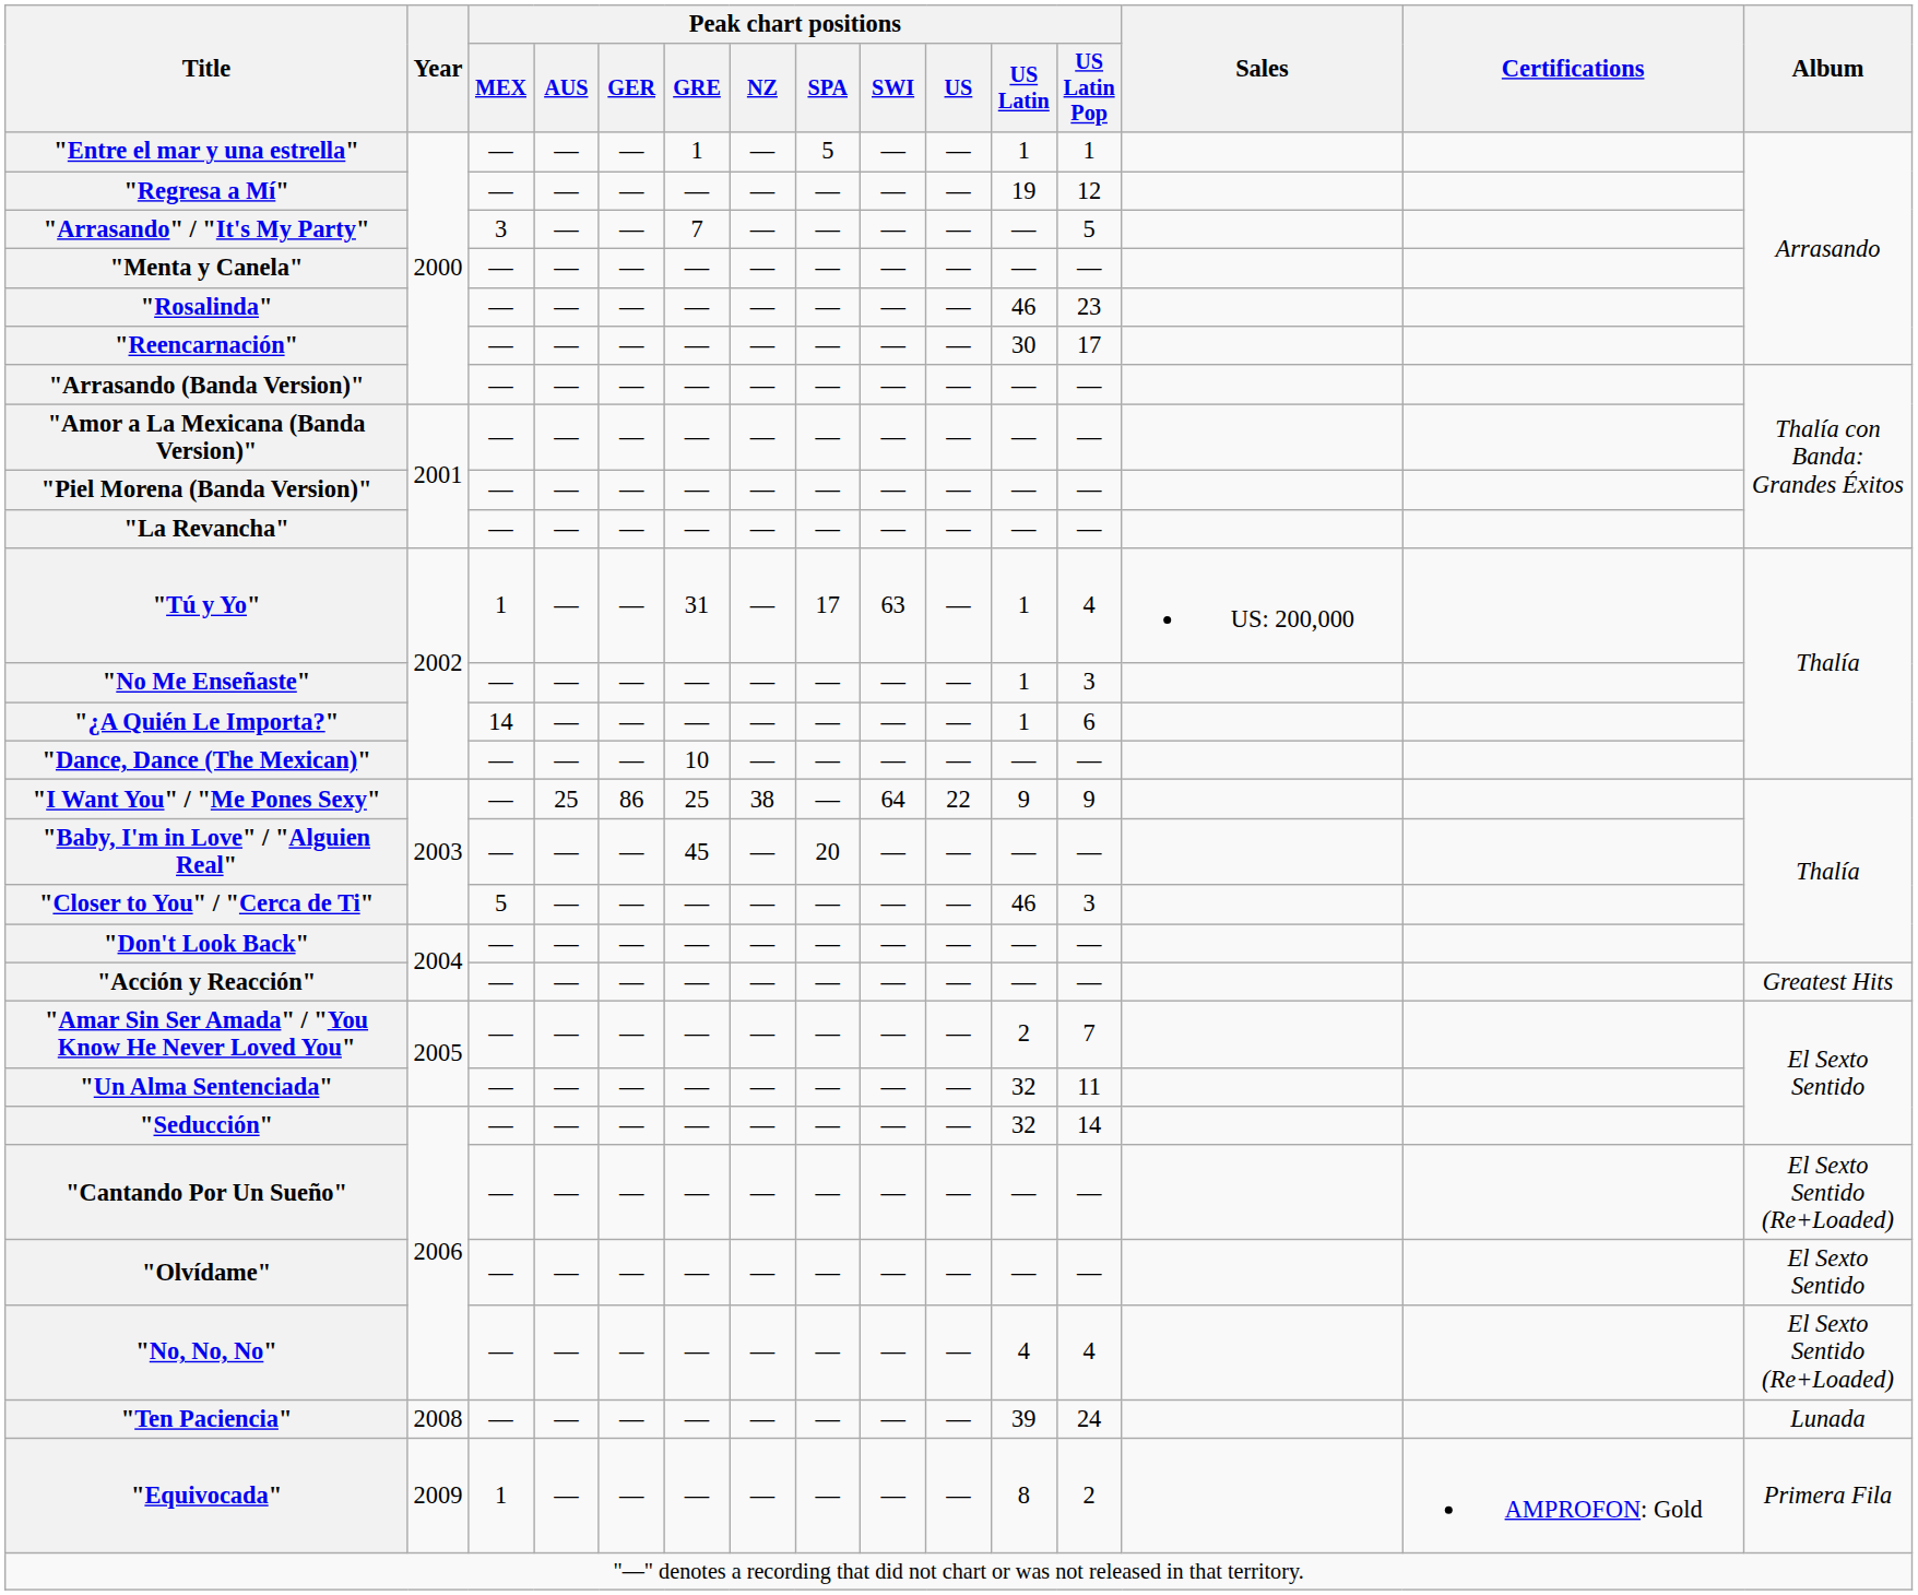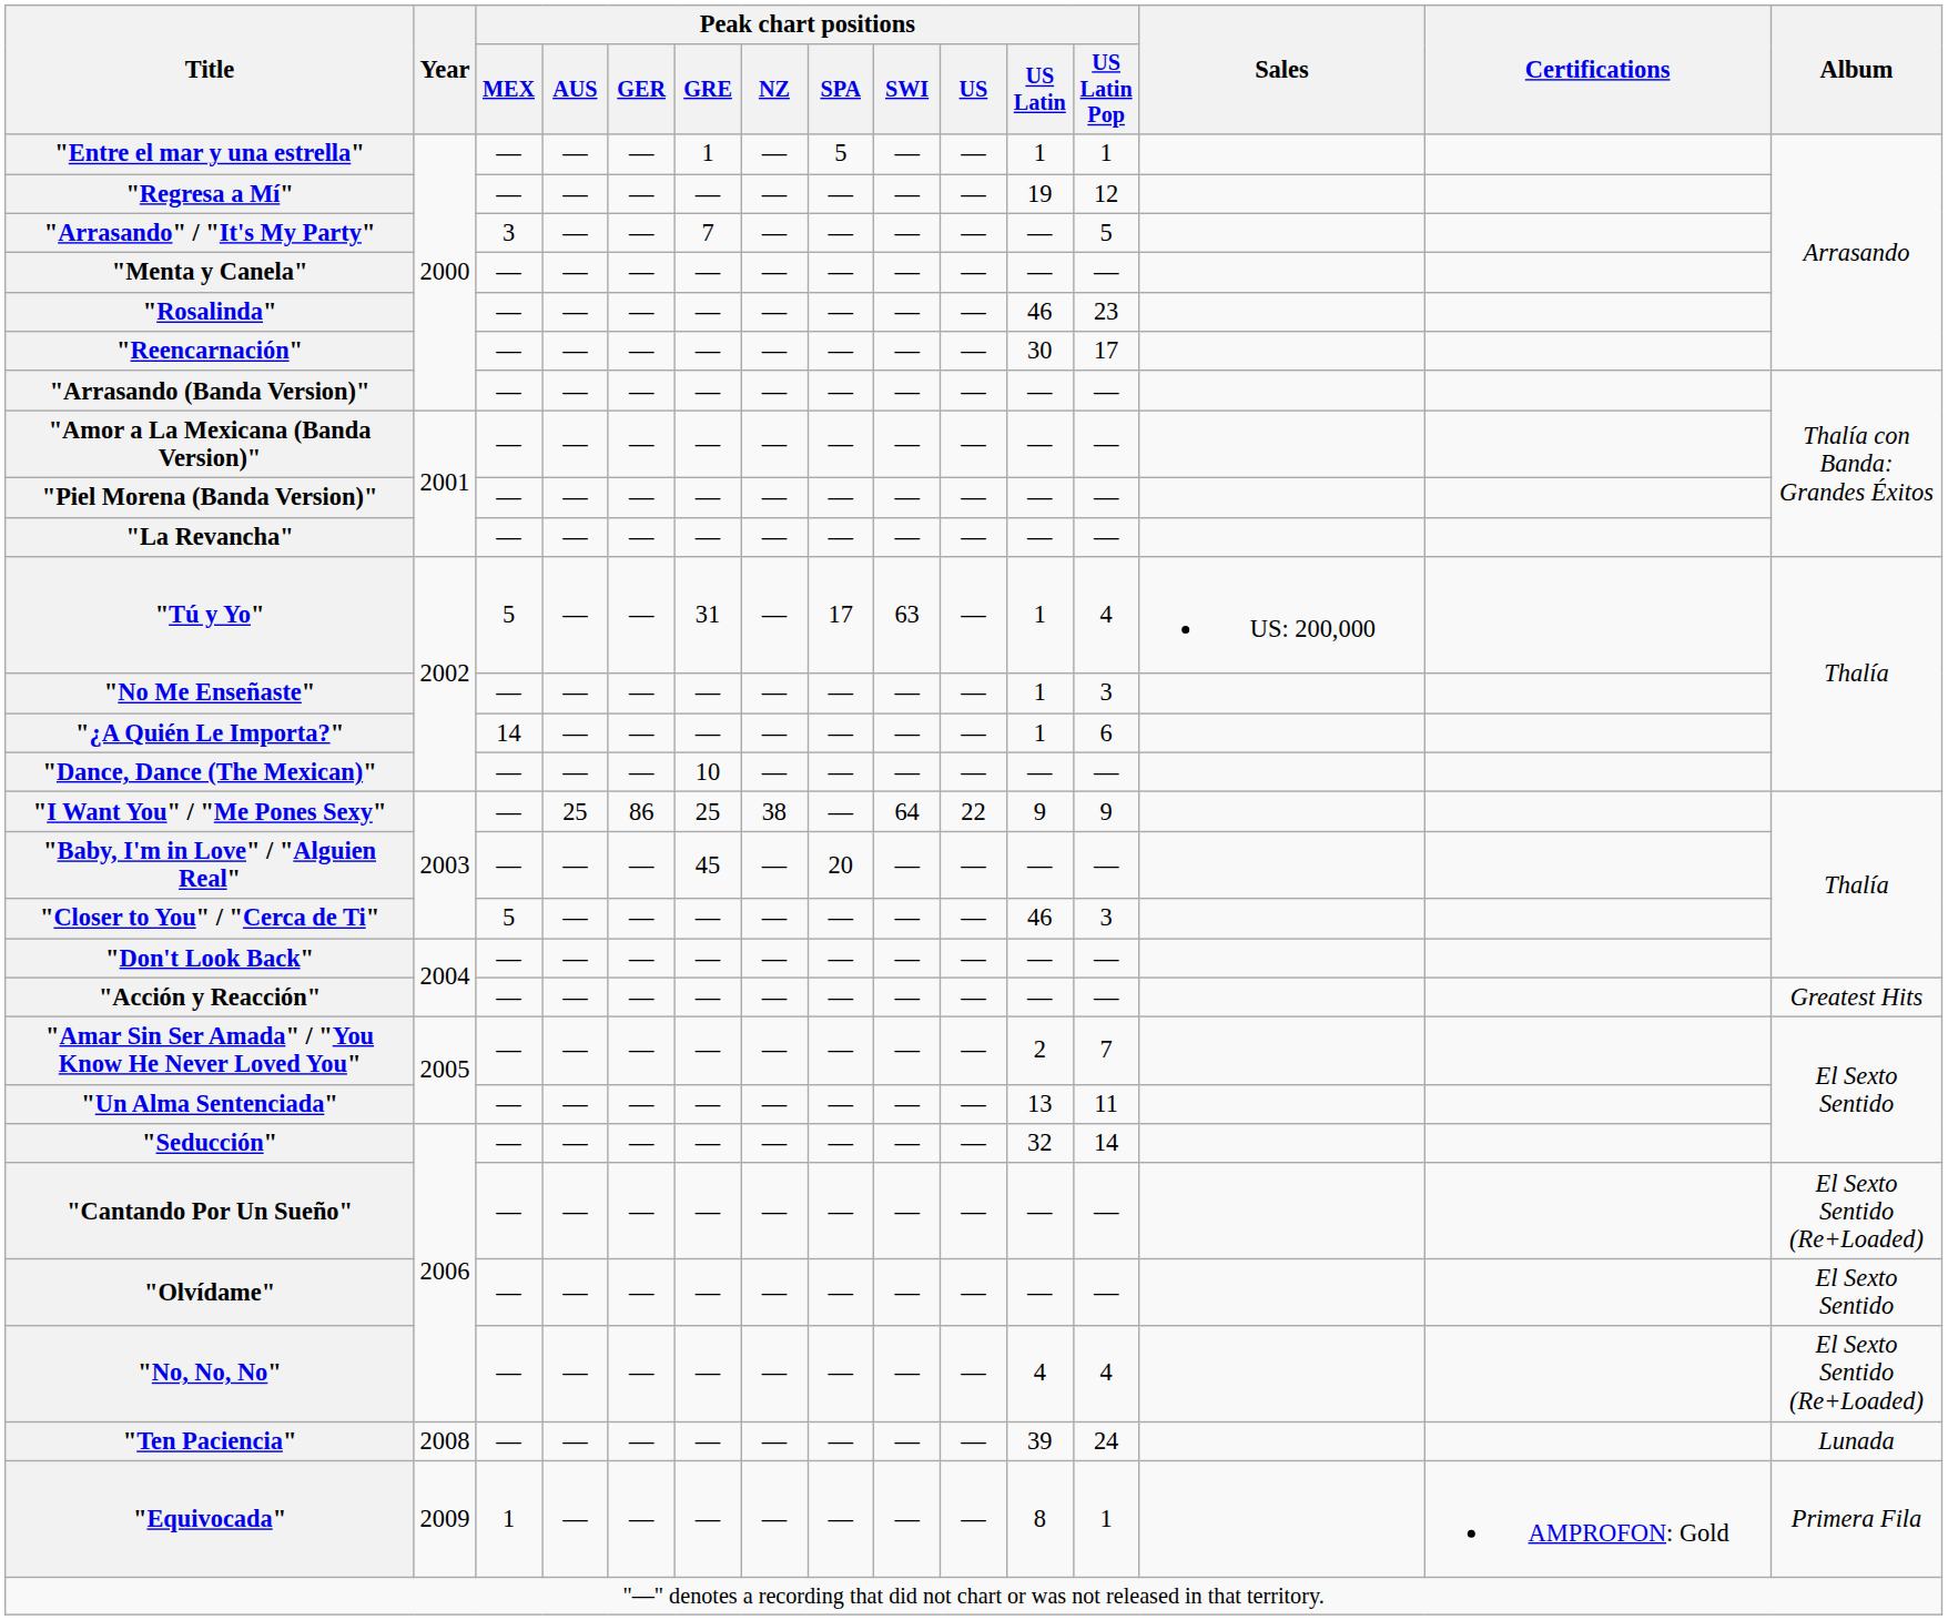"Tú y Yo" | Peak chart positions / MEX: 1 -> 5
"Un Alma Sentenciada" | Peak chart positions / US Latin: 32 -> 13
"Equivocada" | Peak chart positions / US Latin Pop: 2 -> 1
